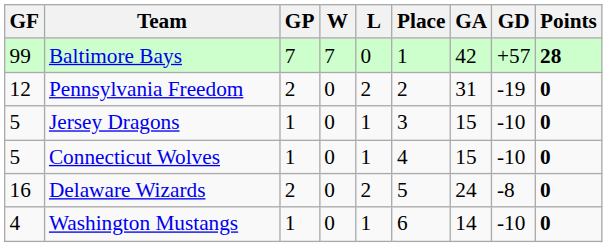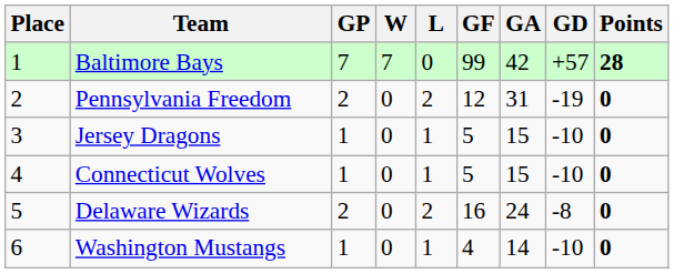columns swapped: Place <-> GF
